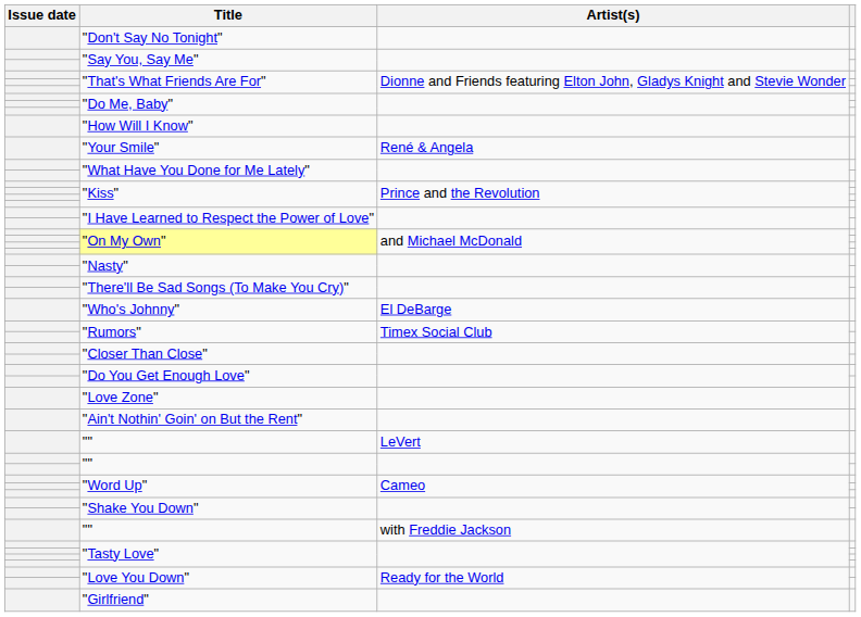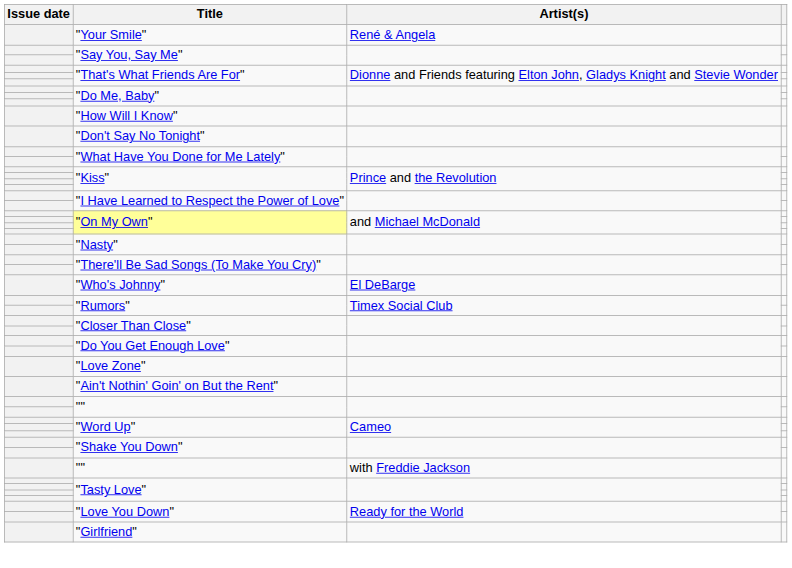rows swapped: "Don't Say No Tonight" <-> "Your Smile"
- row: "" | LeVert
